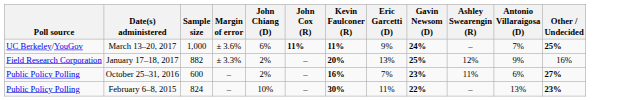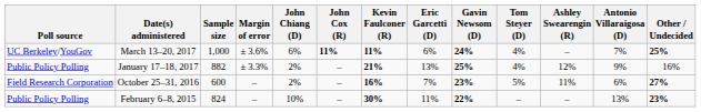+ column: Tom Steyer (D) | 4% | 4% | 5% | –
March 13–20, 2017 | Eric Garcetti (D): 9% -> 6%
January 17–18, 2017 | Poll source: Field Research Corporation -> Public Policy Polling
January 17–18, 2017 | Kevin Faulconer (R): 20% -> 21%
October 25–31, 2016 | Poll source: Public Policy Polling -> Field Research Corporation
